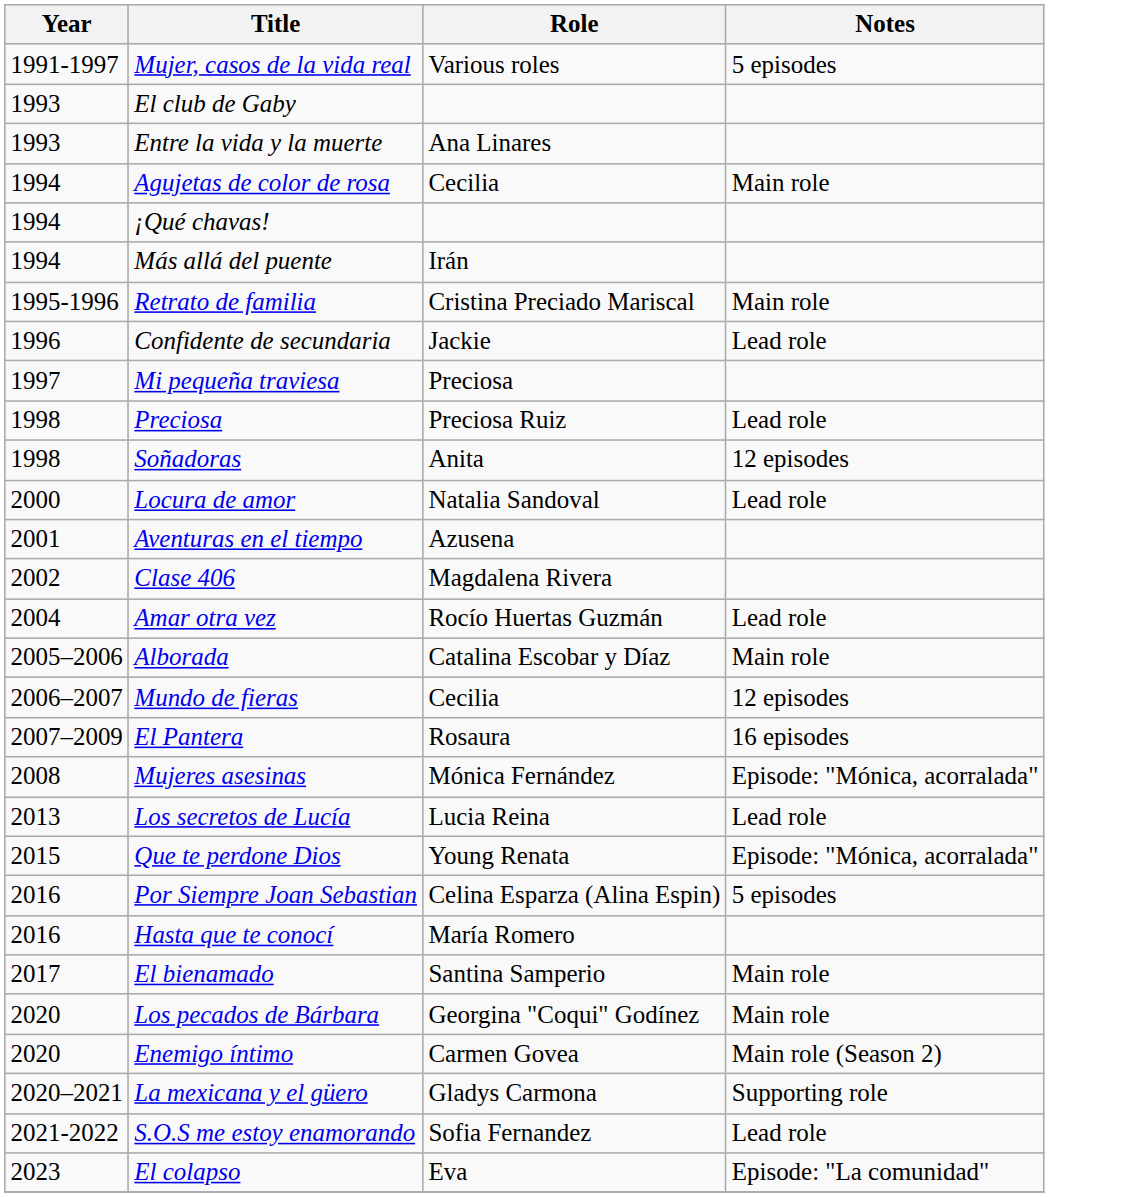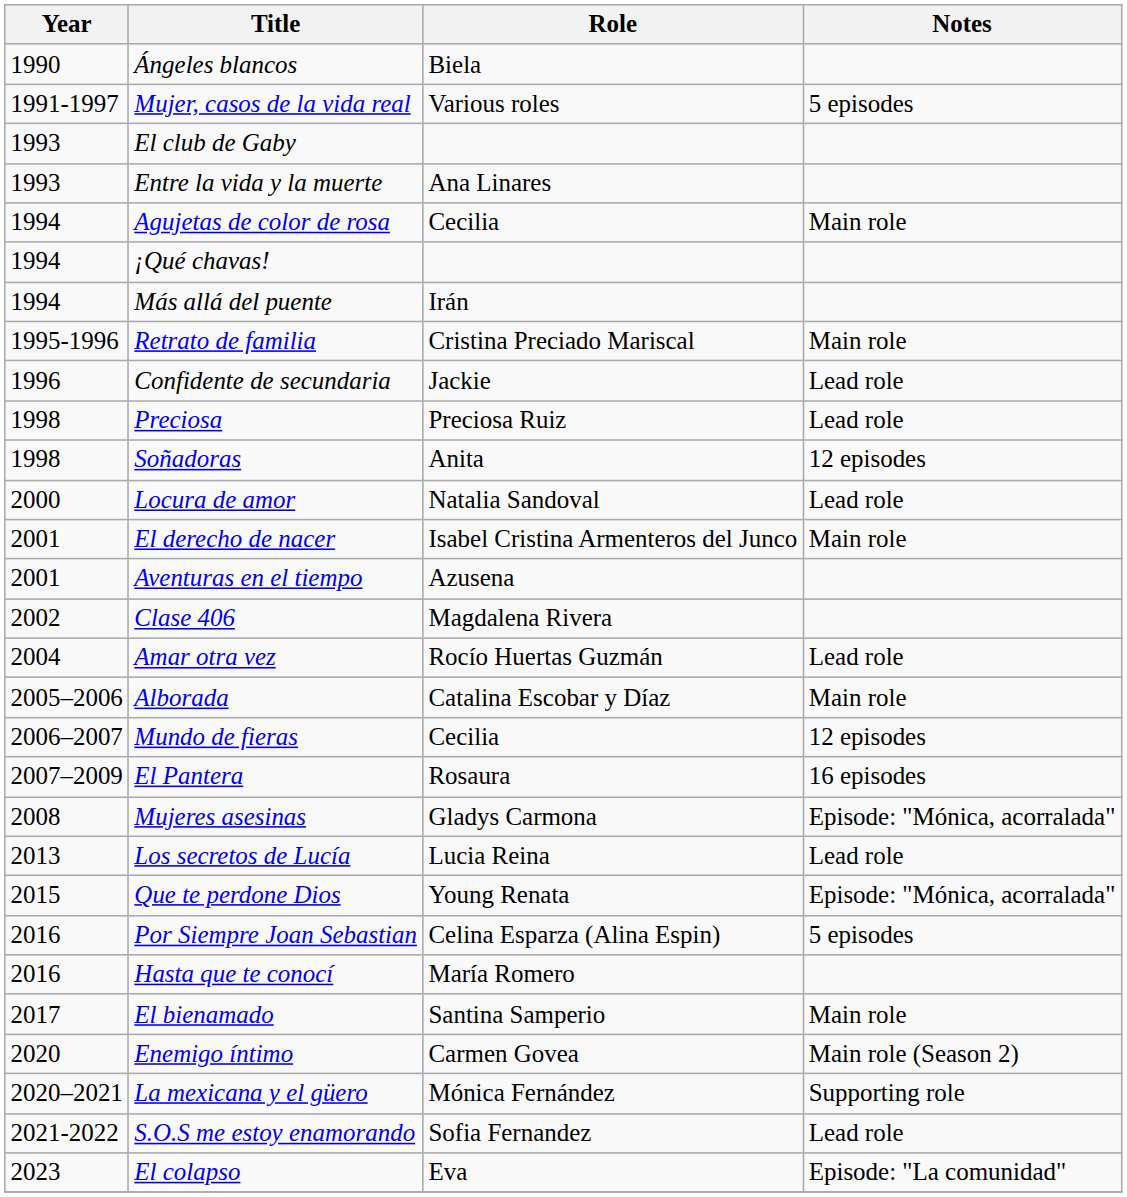+ row: 1990 | Ángeles blancos | Biela
- row: 1997 | Mi pequeña traviesa | Preciosa
+ row: 2001 | El derecho de nacer | Isabel Cristina Armenteros del Junco | Main role
Mujeres asesinas | Role: Mónica Fernández -> Gladys Carmona
- row: 2020 | Los pecados de Bárbara | Georgina "Coqui" Godínez | Main role
La mexicana y el güero | Role: Gladys Carmona -> Mónica Fernández
